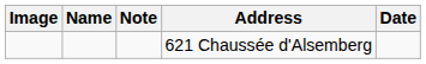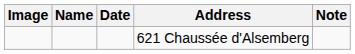columns swapped: Date <-> Note
